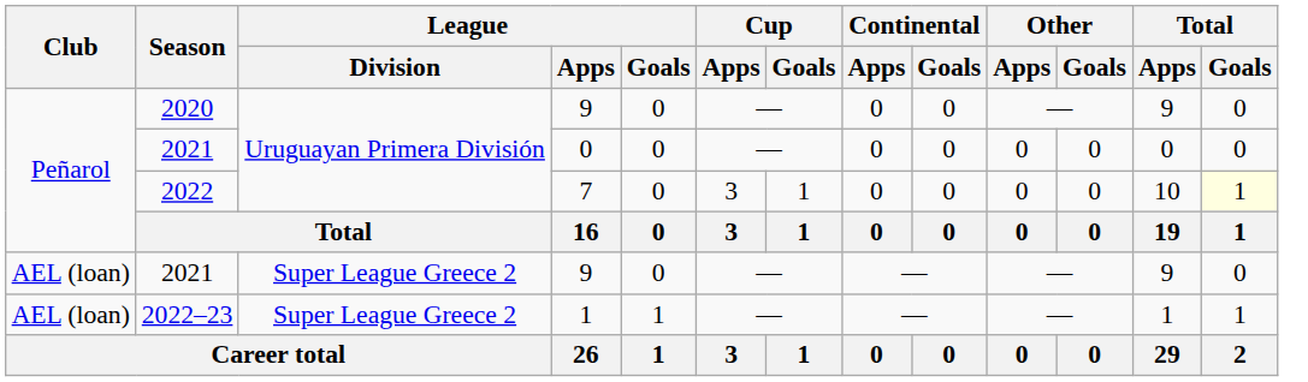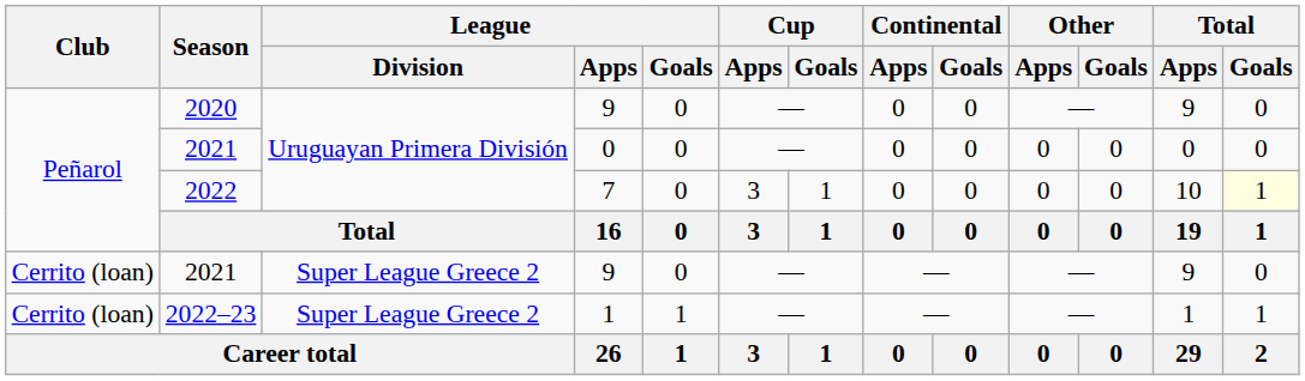2021 / 9 | Club: AEL (loan) -> Cerrito (loan)
2022–23 | Club: AEL (loan) -> Cerrito (loan)
